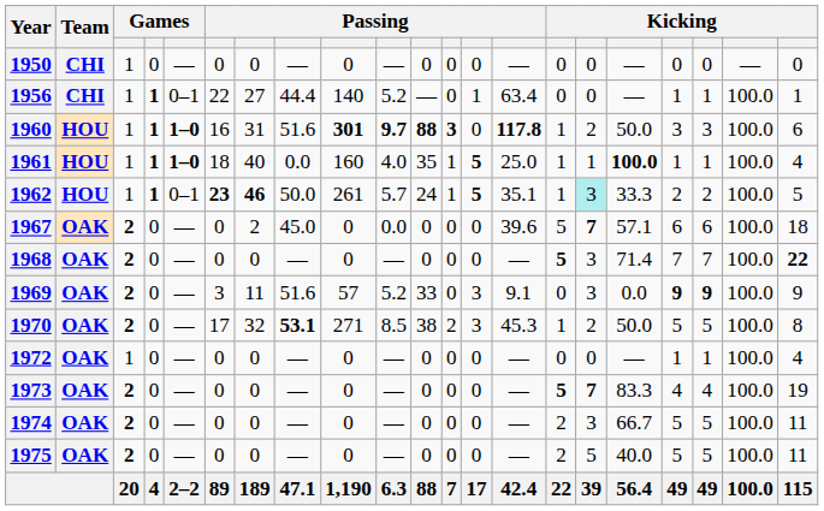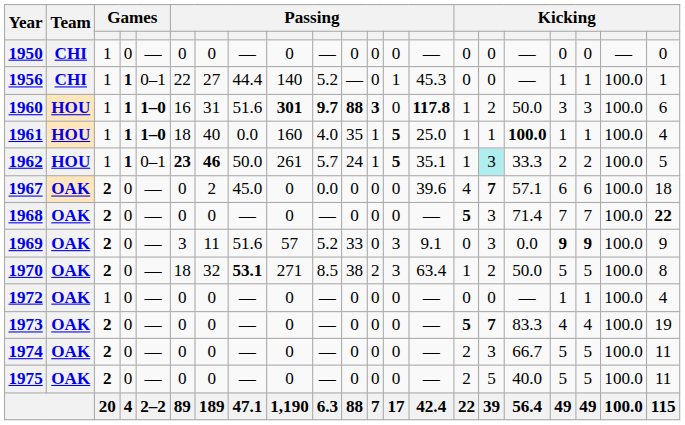1956 | column 14: 63.4 -> 45.3
1967 | column 15: 5 -> 4
1970 | column 6: 17 -> 18
1970 | column 14: 45.3 -> 63.4
